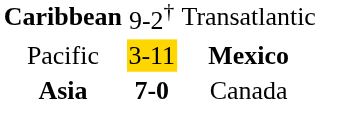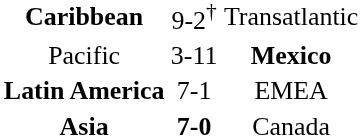Pacific | column 2: gold background -> no background
+ row: Latin America | 7-1 | EMEA
